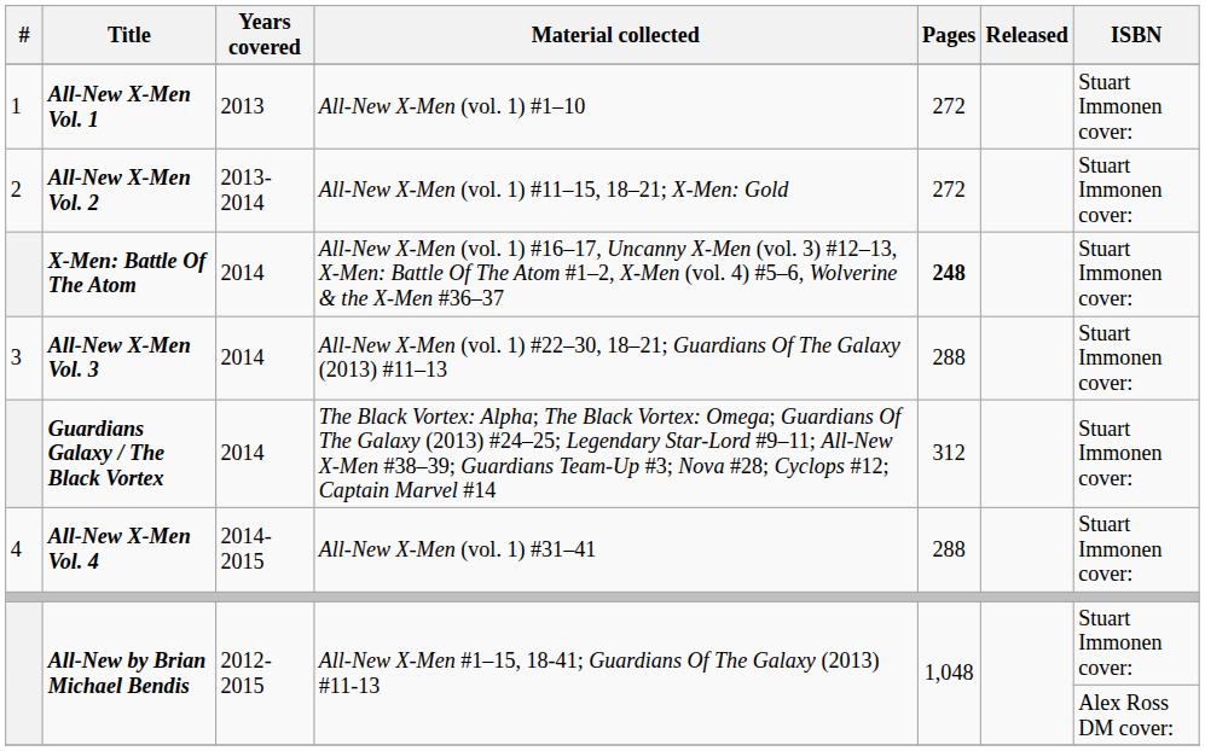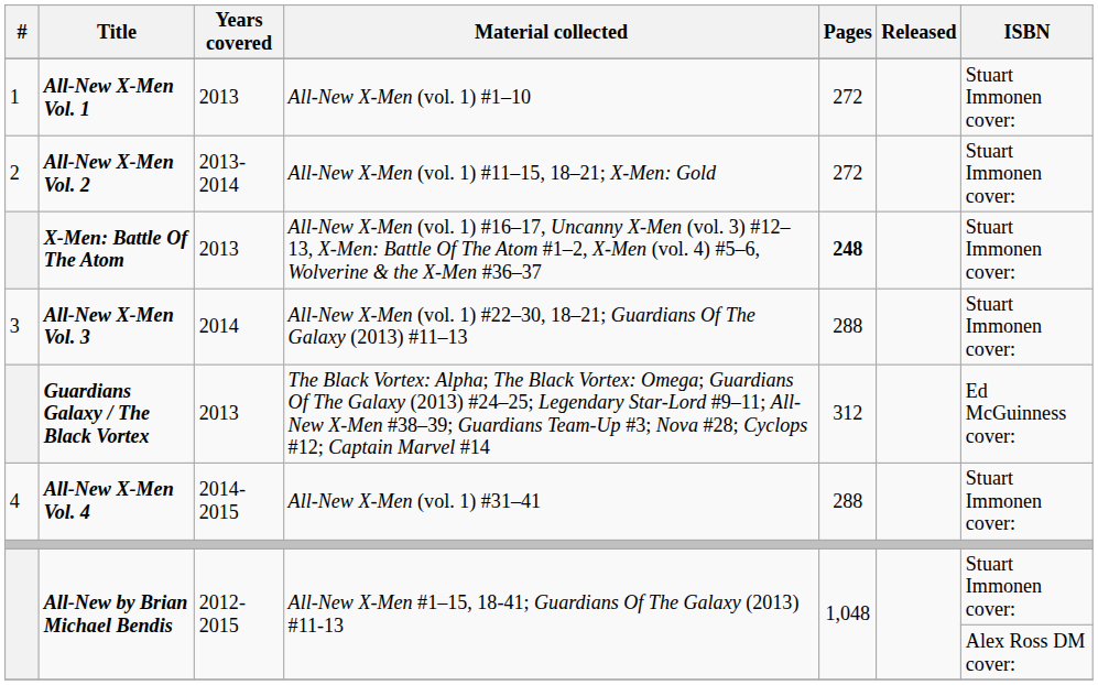X-Men: Battle Of The Atom | Years covered: 2014 -> 2013
Guardians Galaxy / The Black Vortex | Years covered: 2014 -> 2013
Guardians Galaxy / The Black Vortex | ISBN: Stuart Immonen cover: -> Ed McGuinness cover:
